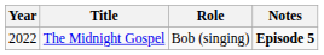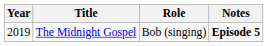The Midnight Gospel | Year: 2022 -> 2019
